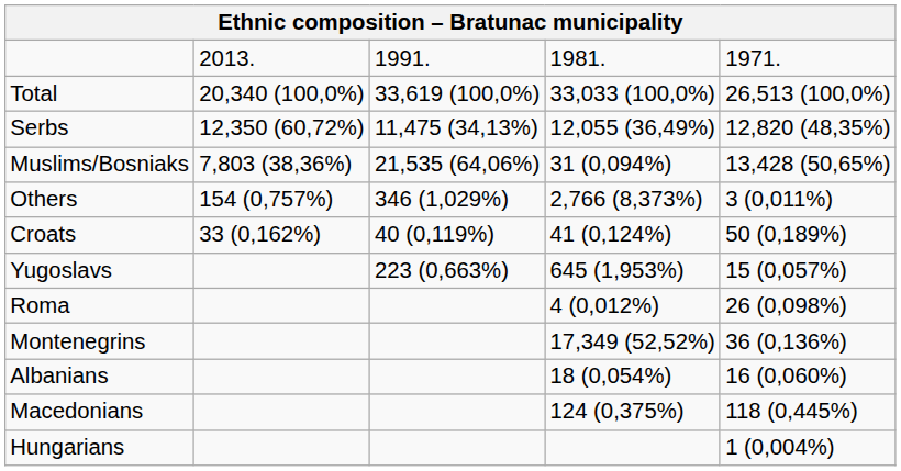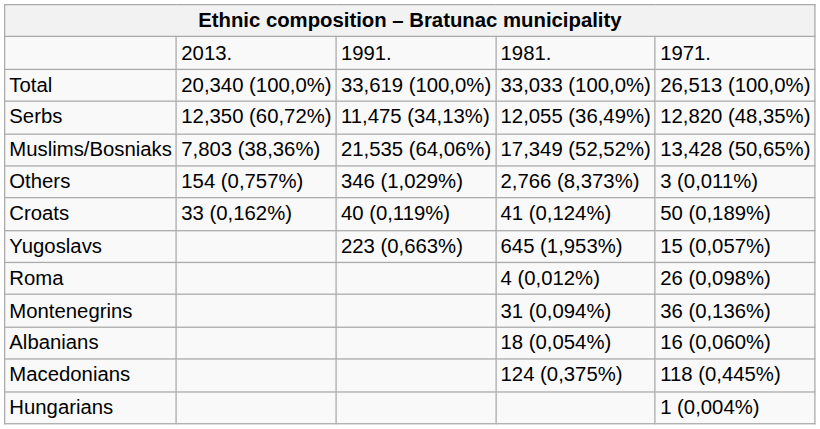Muslims/Bosniaks | column 4: 31 (0,094%) -> 17,349 (52,52%)
Montenegrins | column 4: 17,349 (52,52%) -> 31 (0,094%)
